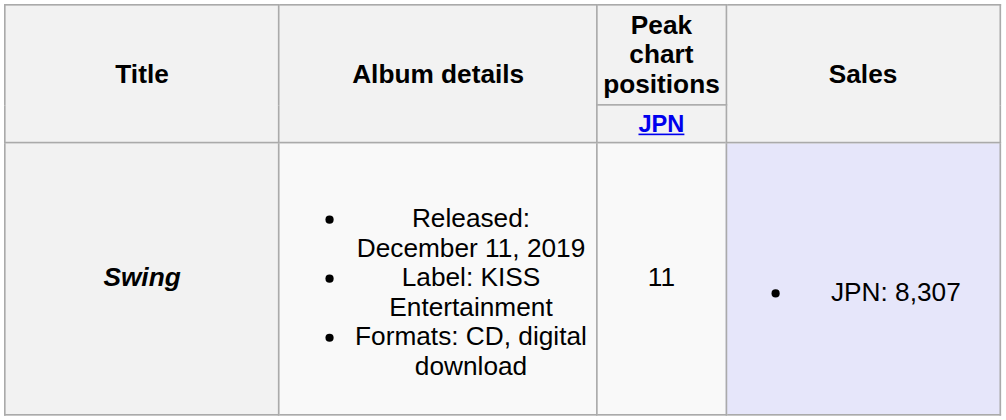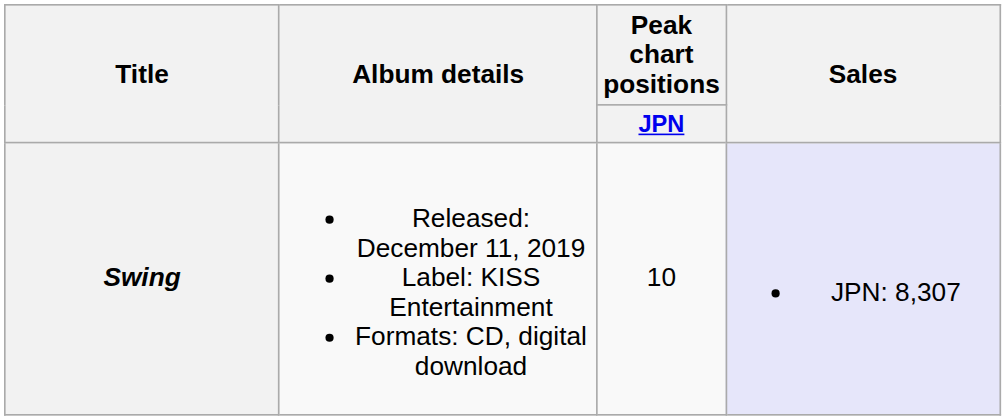Swing | Peak chart positions / JPN: 11 -> 10
